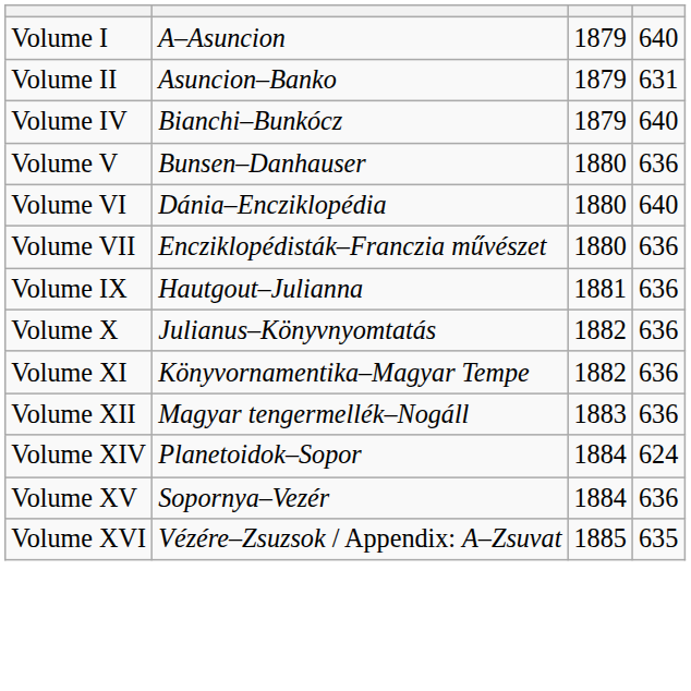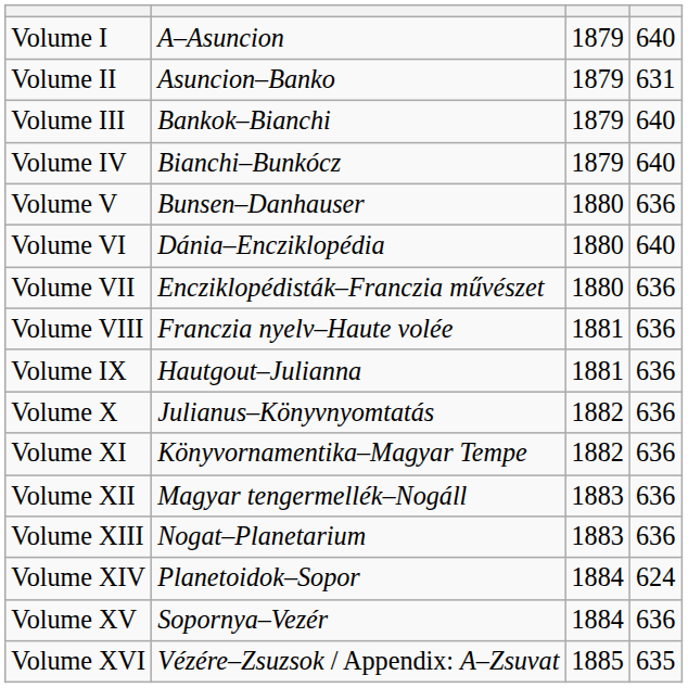+ row: Volume III | Bankok–Bianchi | 1879 | 640
+ row: Volume VIII | Franczia nyelv–Haute volée | 1881 | 636
+ row: Volume XIII | Nogat–Planetarium | 1883 | 636
